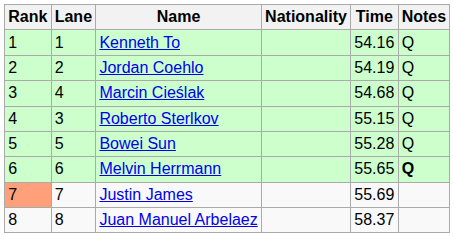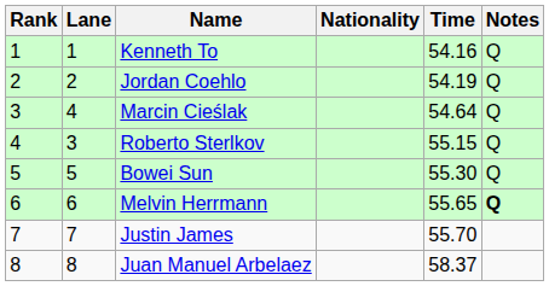Marcin Cieślak | Time: 54.68 -> 54.64
Bowei Sun | Time: 55.28 -> 55.30
Justin James | Rank: lightsalmon background -> no background
Justin James | Time: 55.69 -> 55.70
